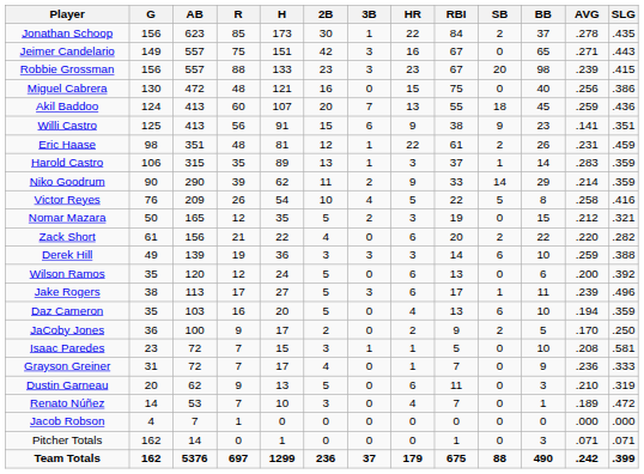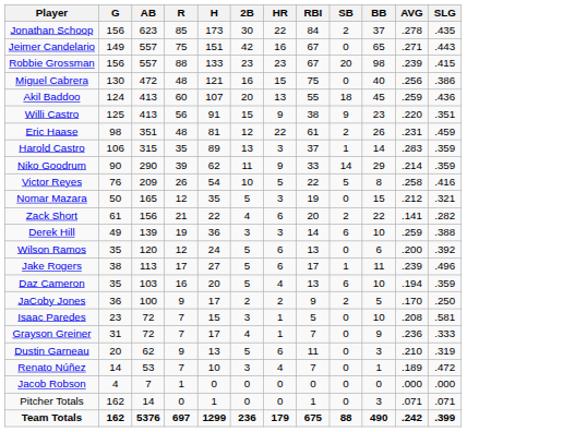- column: 3B | 1 | 3 | 3 | 0 | 7 | 6 | 1 | 1 | 2 | 4 | 2 | 0 | 3 | 0 | 3 | 0 | 0 | 1 | 0 | 0 | 0 | 0 | 0 | 37
Willi Castro | AVG: .141 -> .220
Zack Short | AVG: .220 -> .141
